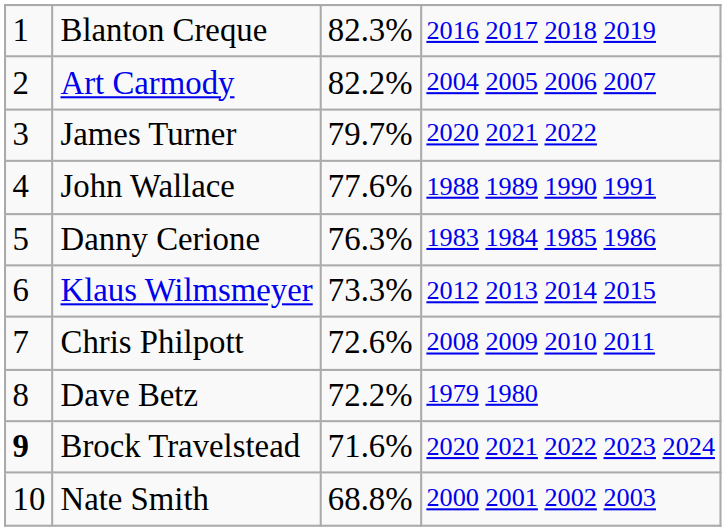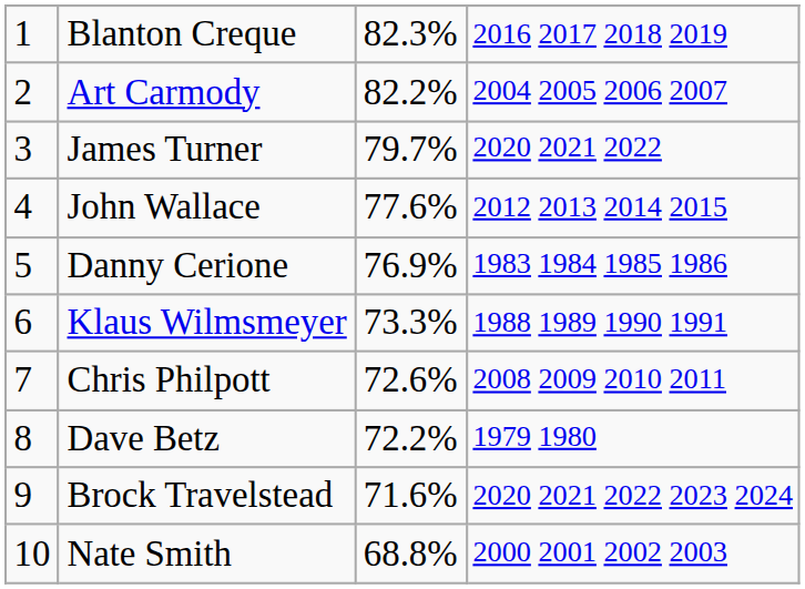John Wallace | column 4: 1988 1989 1990 1991 -> 2012 2013 2014 2015
Danny Cerione | column 3: 76.3% -> 76.9%
Klaus Wilmsmeyer | column 4: 2012 2013 2014 2015 -> 1988 1989 1990 1991
Brock Travelstead | column 1: bold -> normal
